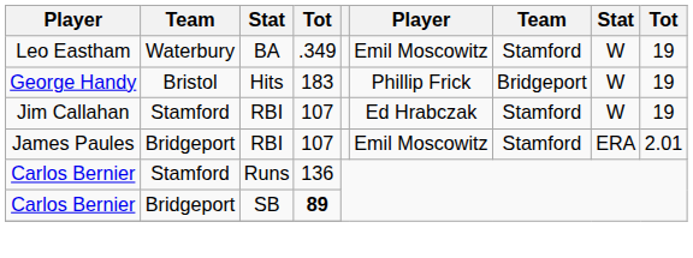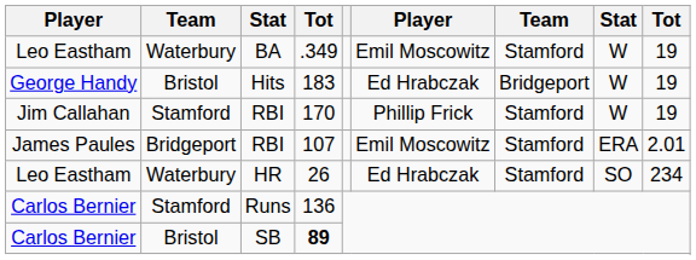Hits | column 6: Phillip Frick -> Ed Hrabczak
Jim Callahan / RBI | column 4: 107 -> 170
Jim Callahan / RBI | column 6: Ed Hrabczak -> Phillip Frick
+ row: Leo Eastham | Waterbury | HR | 26 | Ed Hrabczak | Stamford | SO | 234
SB | column 2: Bridgeport -> Bristol
